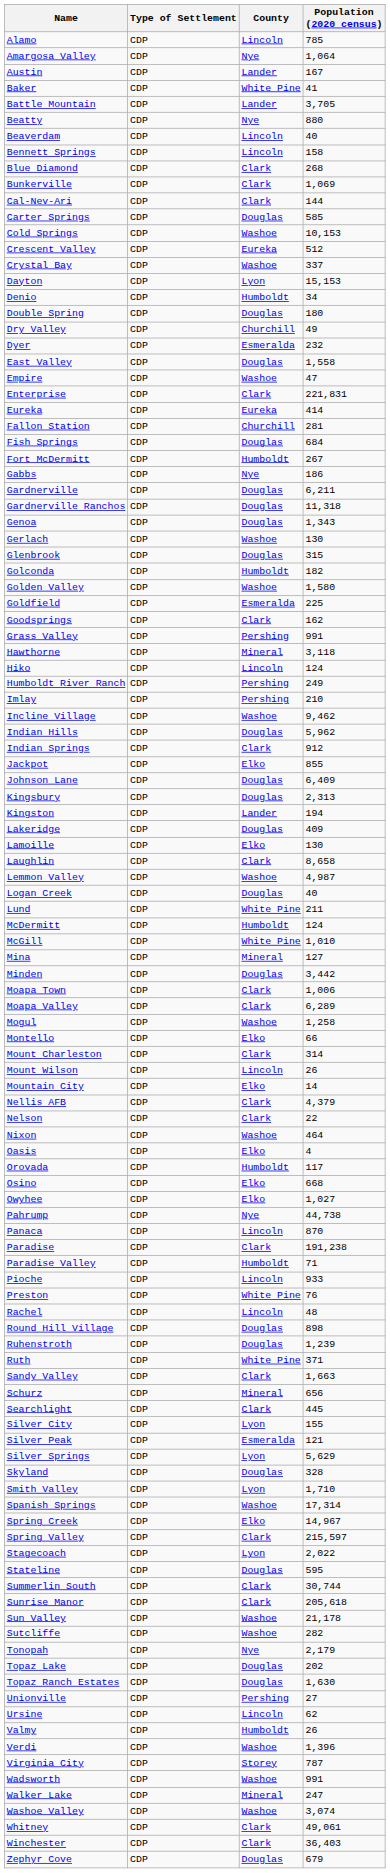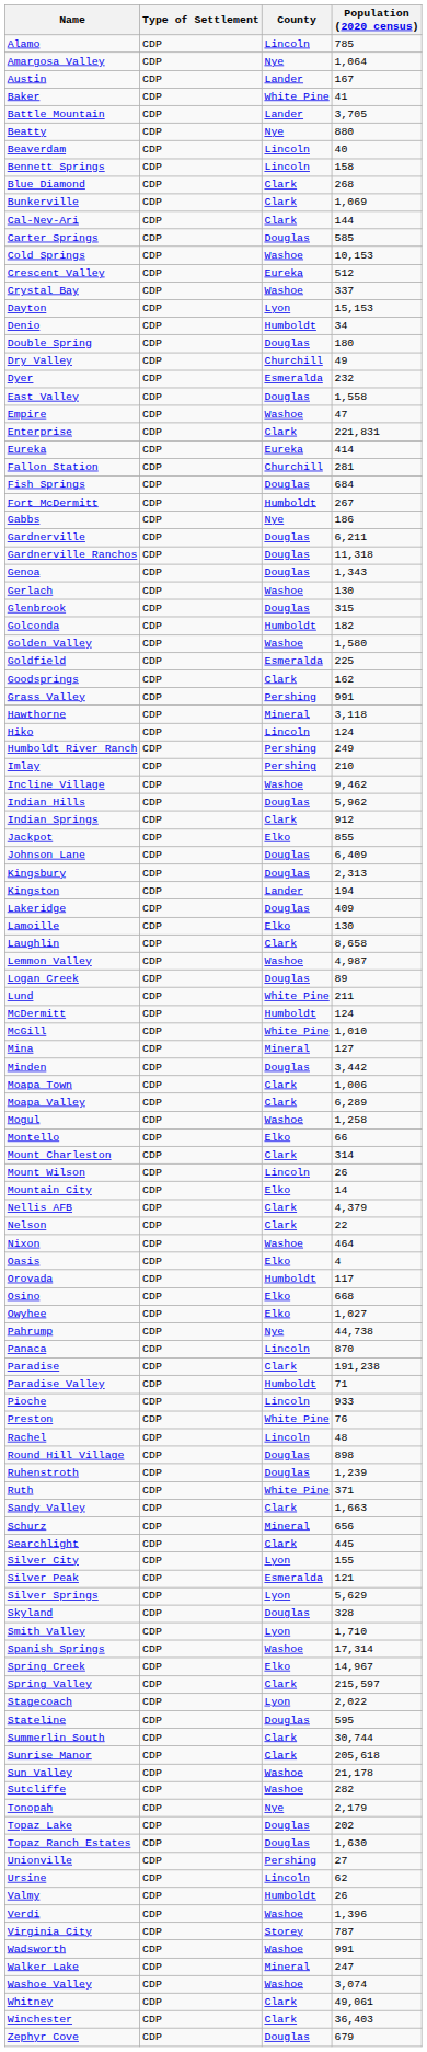Logan Creek | Population (2020 census): 40 -> 89
